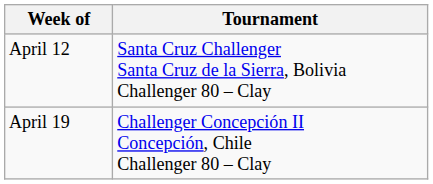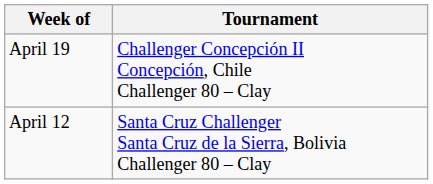rows swapped: April 12 <-> April 19
